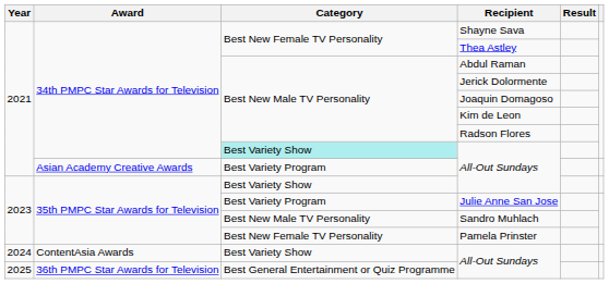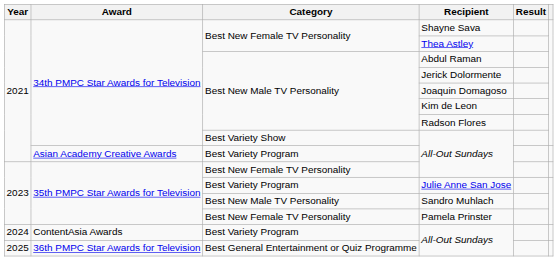34th PMPC Star Awards for Television / All-Out Sundays | Category: paleturquoise background -> no background
35th PMPC Star Awards for Television / All-Out Sundays | Category: Best Variety Show -> Best New Female TV Personality
ContentAsia Awards / All-Out Sundays | Category: Best Variety Show -> Best Variety Program
